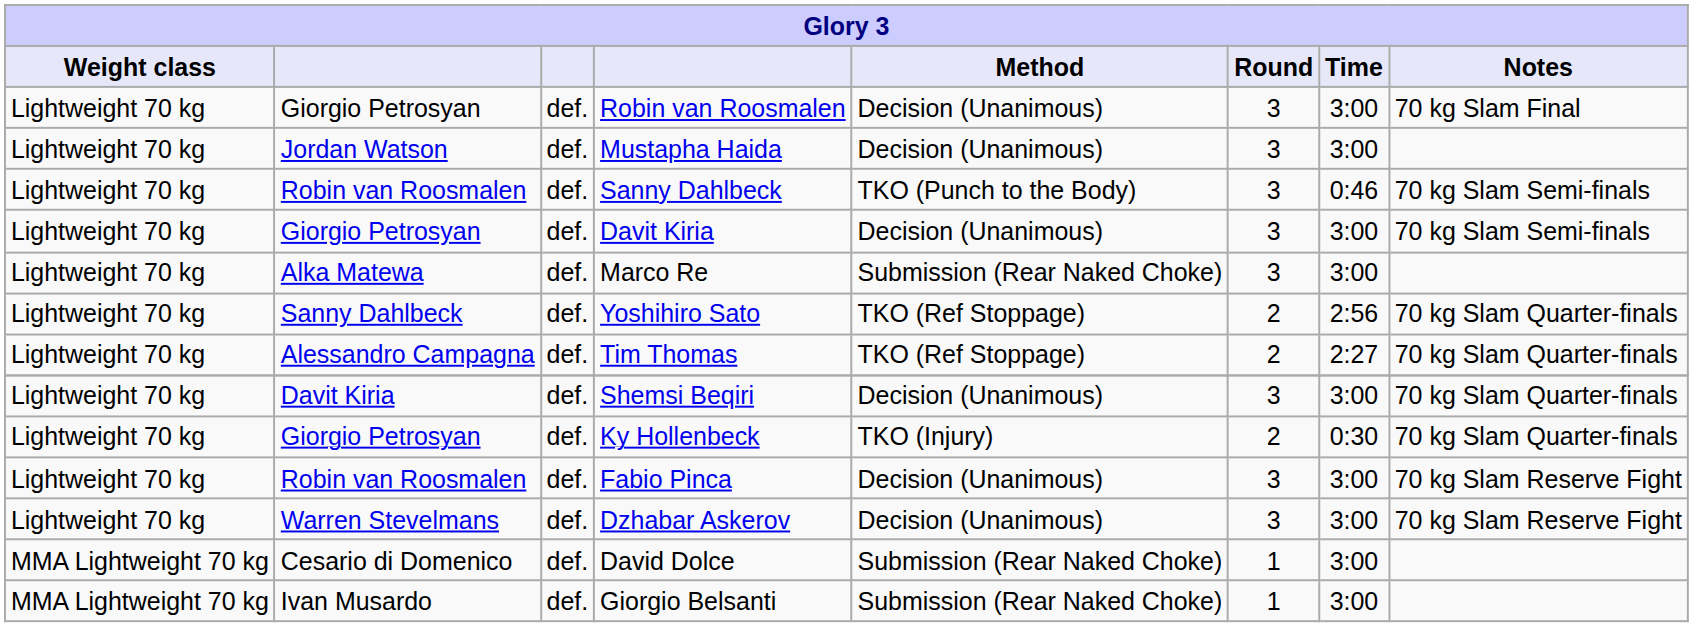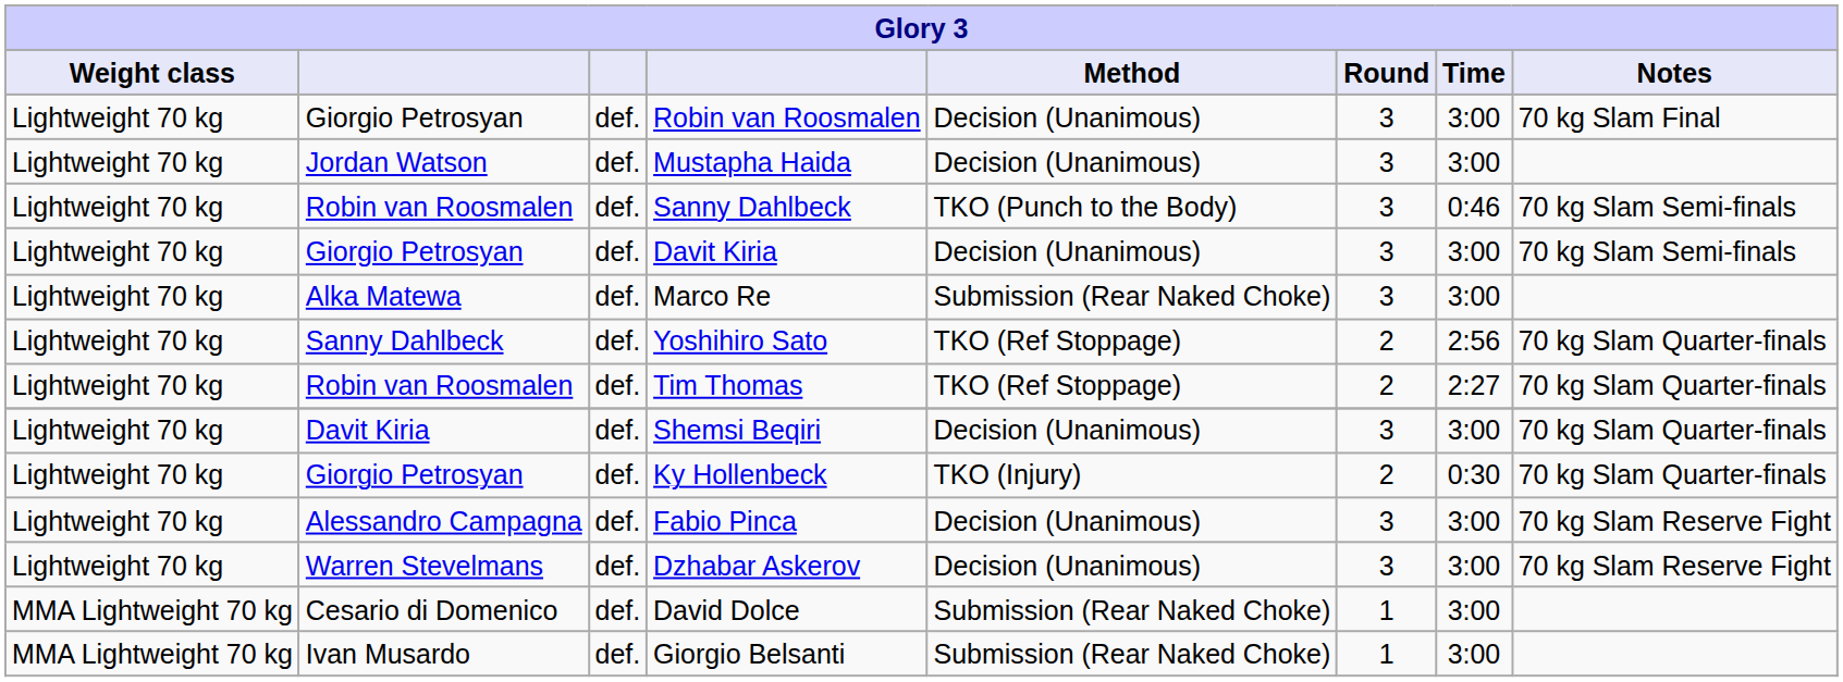Tim Thomas | column 2: Alessandro Campagna -> Robin van Roosmalen
Fabio Pinca | column 2: Robin van Roosmalen -> Alessandro Campagna
